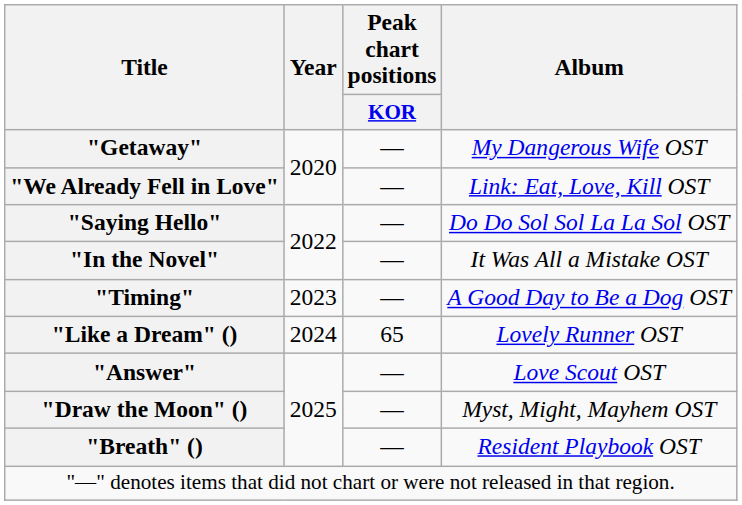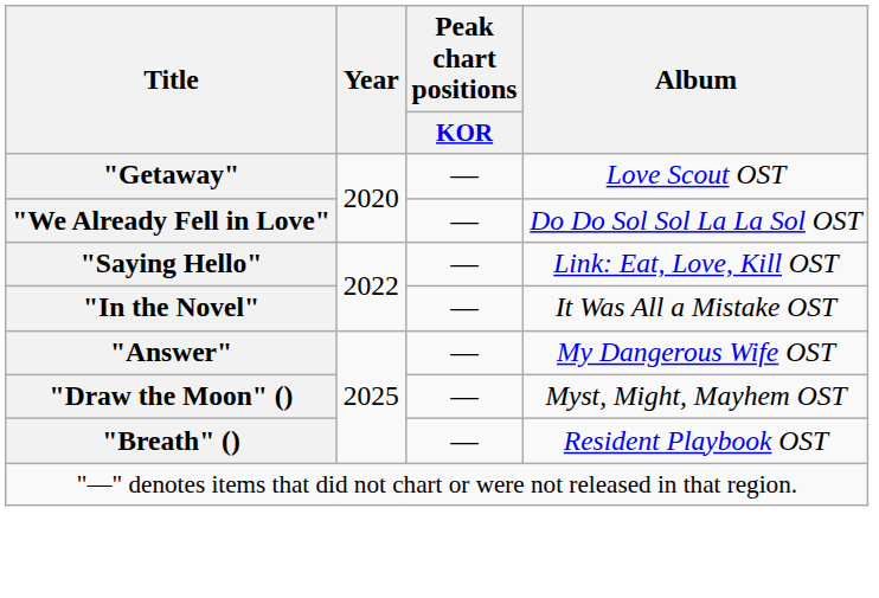"Getaway" | Album: My Dangerous Wife OST -> Love Scout OST
"We Already Fell in Love" | Album: Link: Eat, Love, Kill OST -> Do Do Sol Sol La La Sol OST
"Saying Hello" | Album: Do Do Sol Sol La La Sol OST -> Link: Eat, Love, Kill OST
- row: "Timing" | 2023 | — | A Good Day to Be a Dog OST
- row: "Like a Dream" () | 2024 | 65 | Lovely Runner OST
"Answer" | Album: Love Scout OST -> My Dangerous Wife OST
